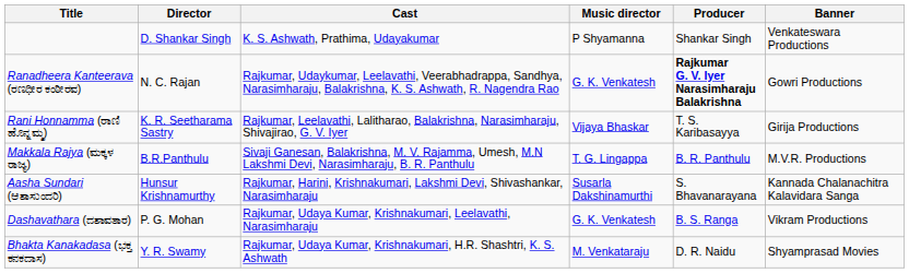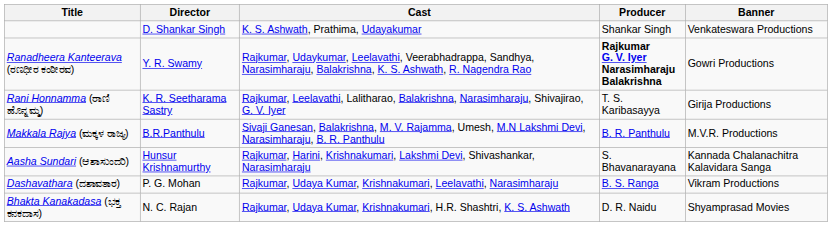- column: Music director | P Shyamanna | G. K. Venkatesh | Vijaya Bhaskar | T. G. Lingappa | Susarla Dakshinamurthi | G. K. Venkatesh | M. Venkataraju
Ranadheera Kanteerava (ರಣಧೀರ ಕಂಠೀರವ) | Director: N. C. Rajan -> Y. R. Swamy
Bhakta Kanakadasa (ಭಕ್ತ ಕನಕದಾಸ) | Director: Y. R. Swamy -> N. C. Rajan
